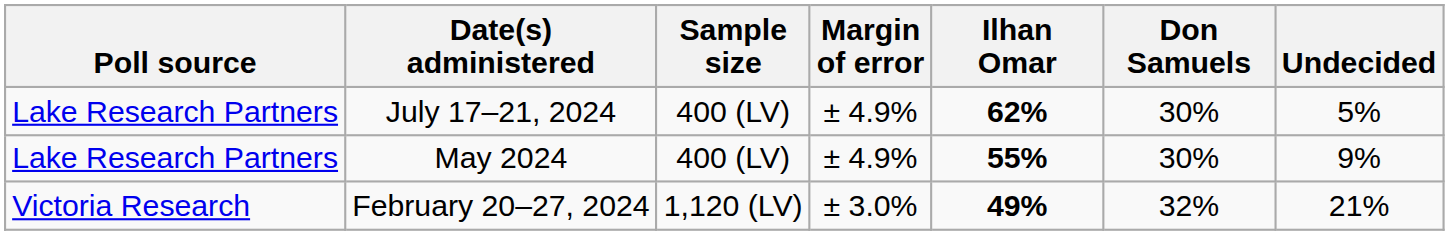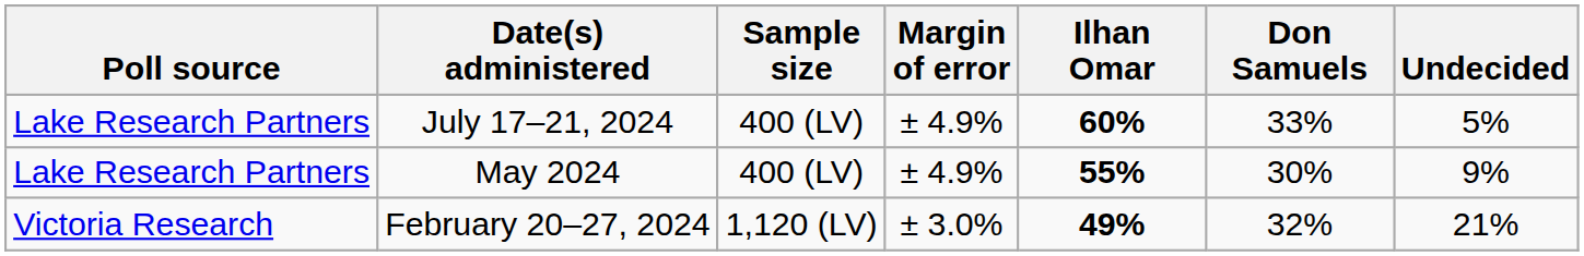July 17–21, 2024 | Ilhan Omar: 62% -> 60%
July 17–21, 2024 | Don Samuels: 30% -> 33%
